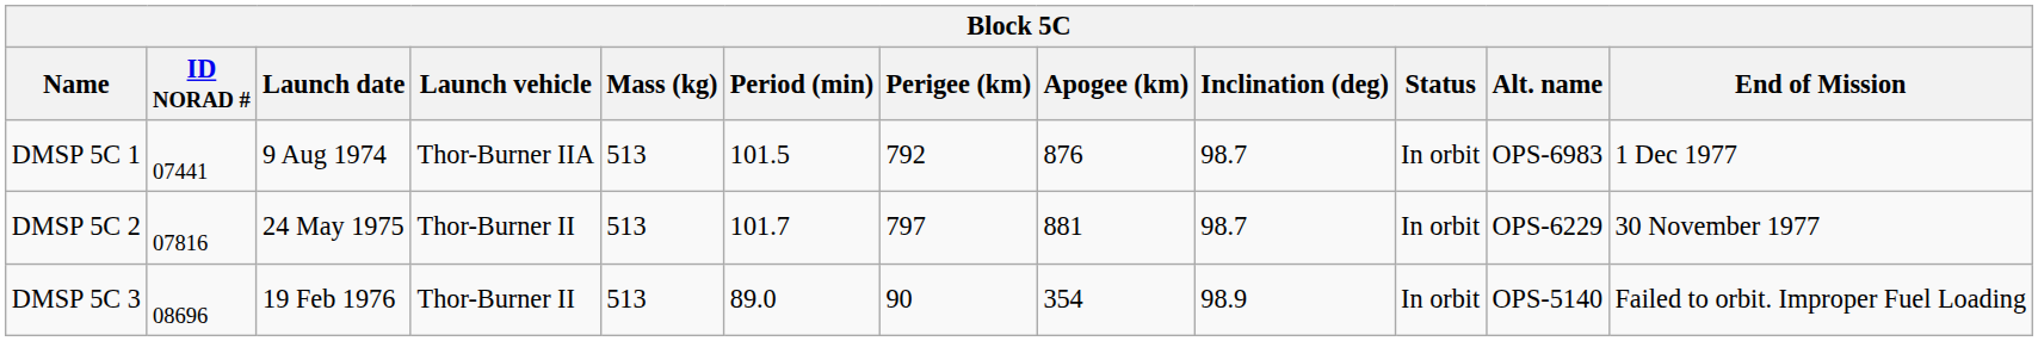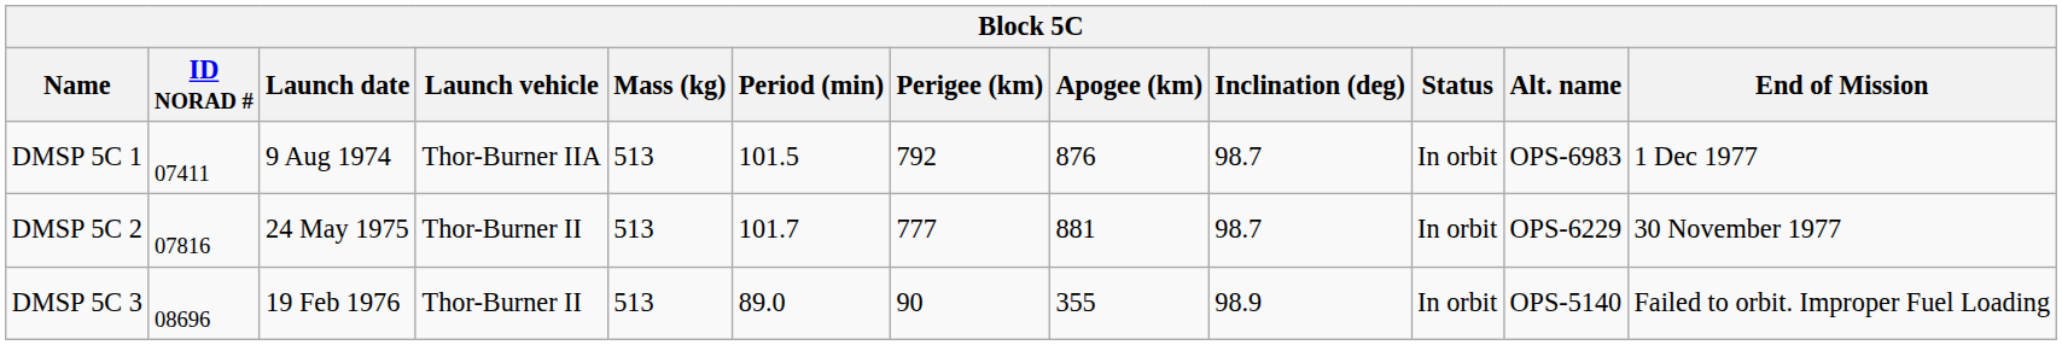DMSP 5C 1 | ID NORAD #: 07441 -> 07411
DMSP 5C 2 | Perigee (km): 797 -> 777
DMSP 5C 3 | Apogee (km): 354 -> 355
